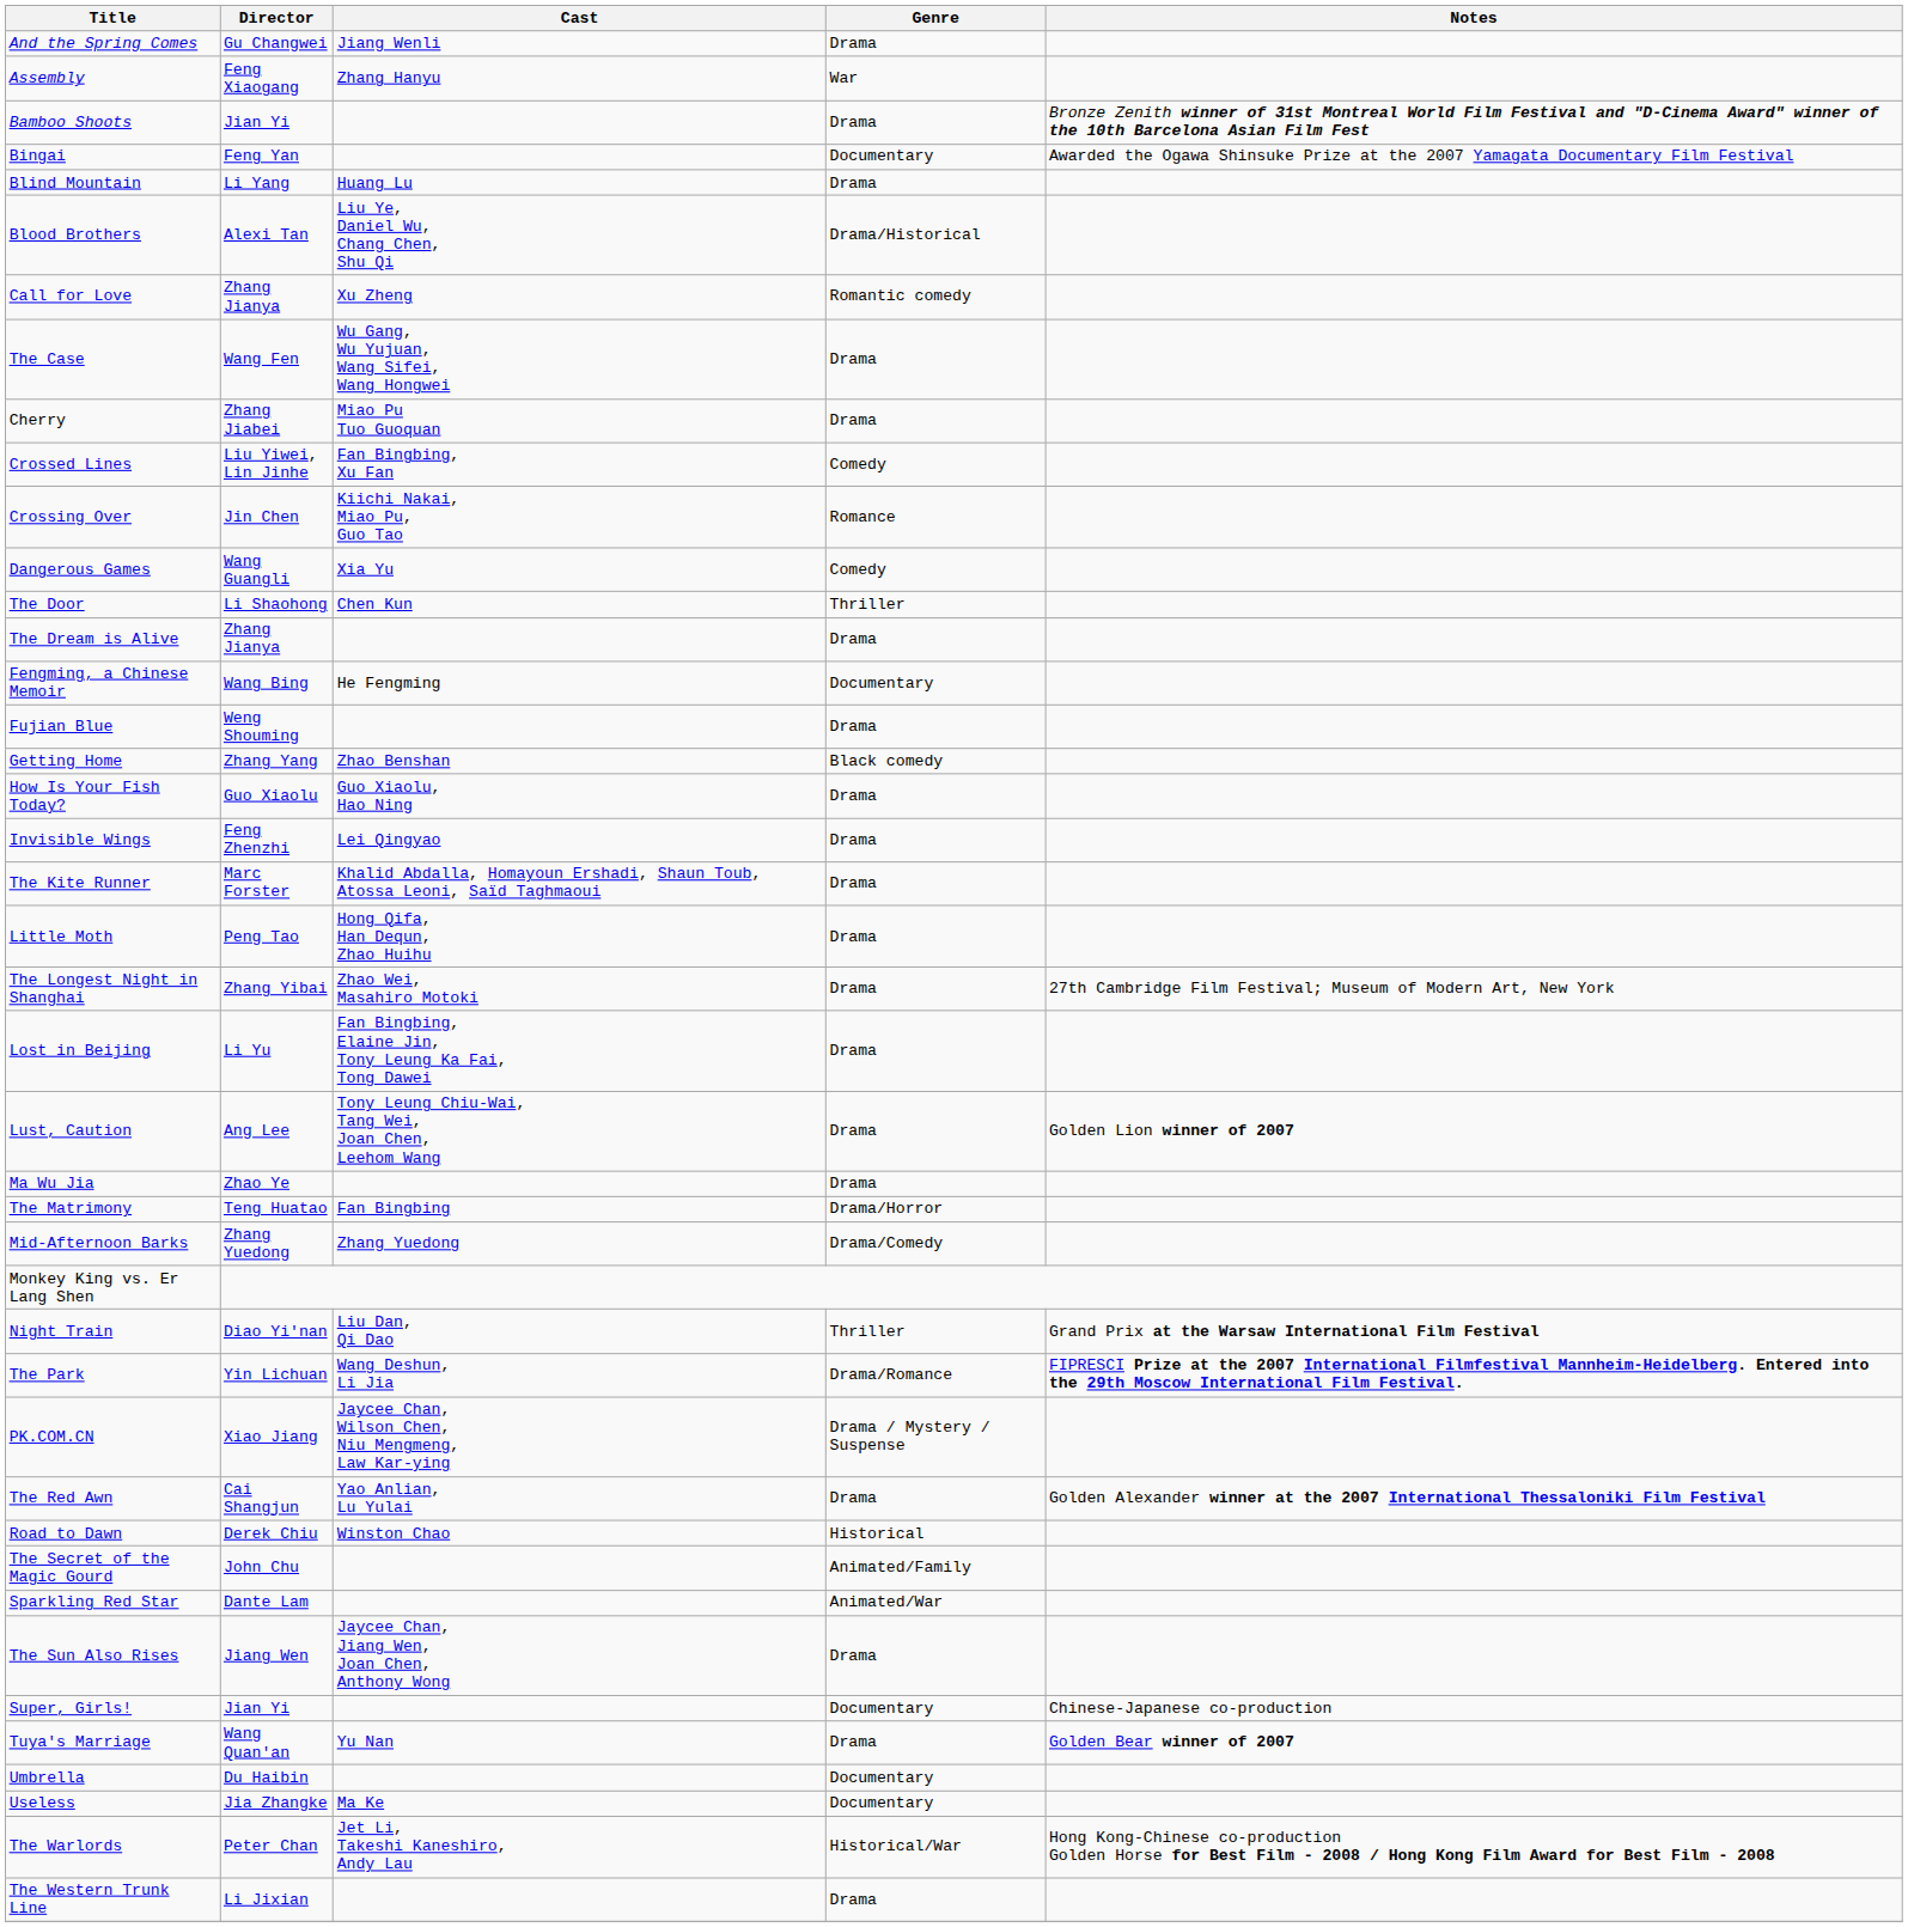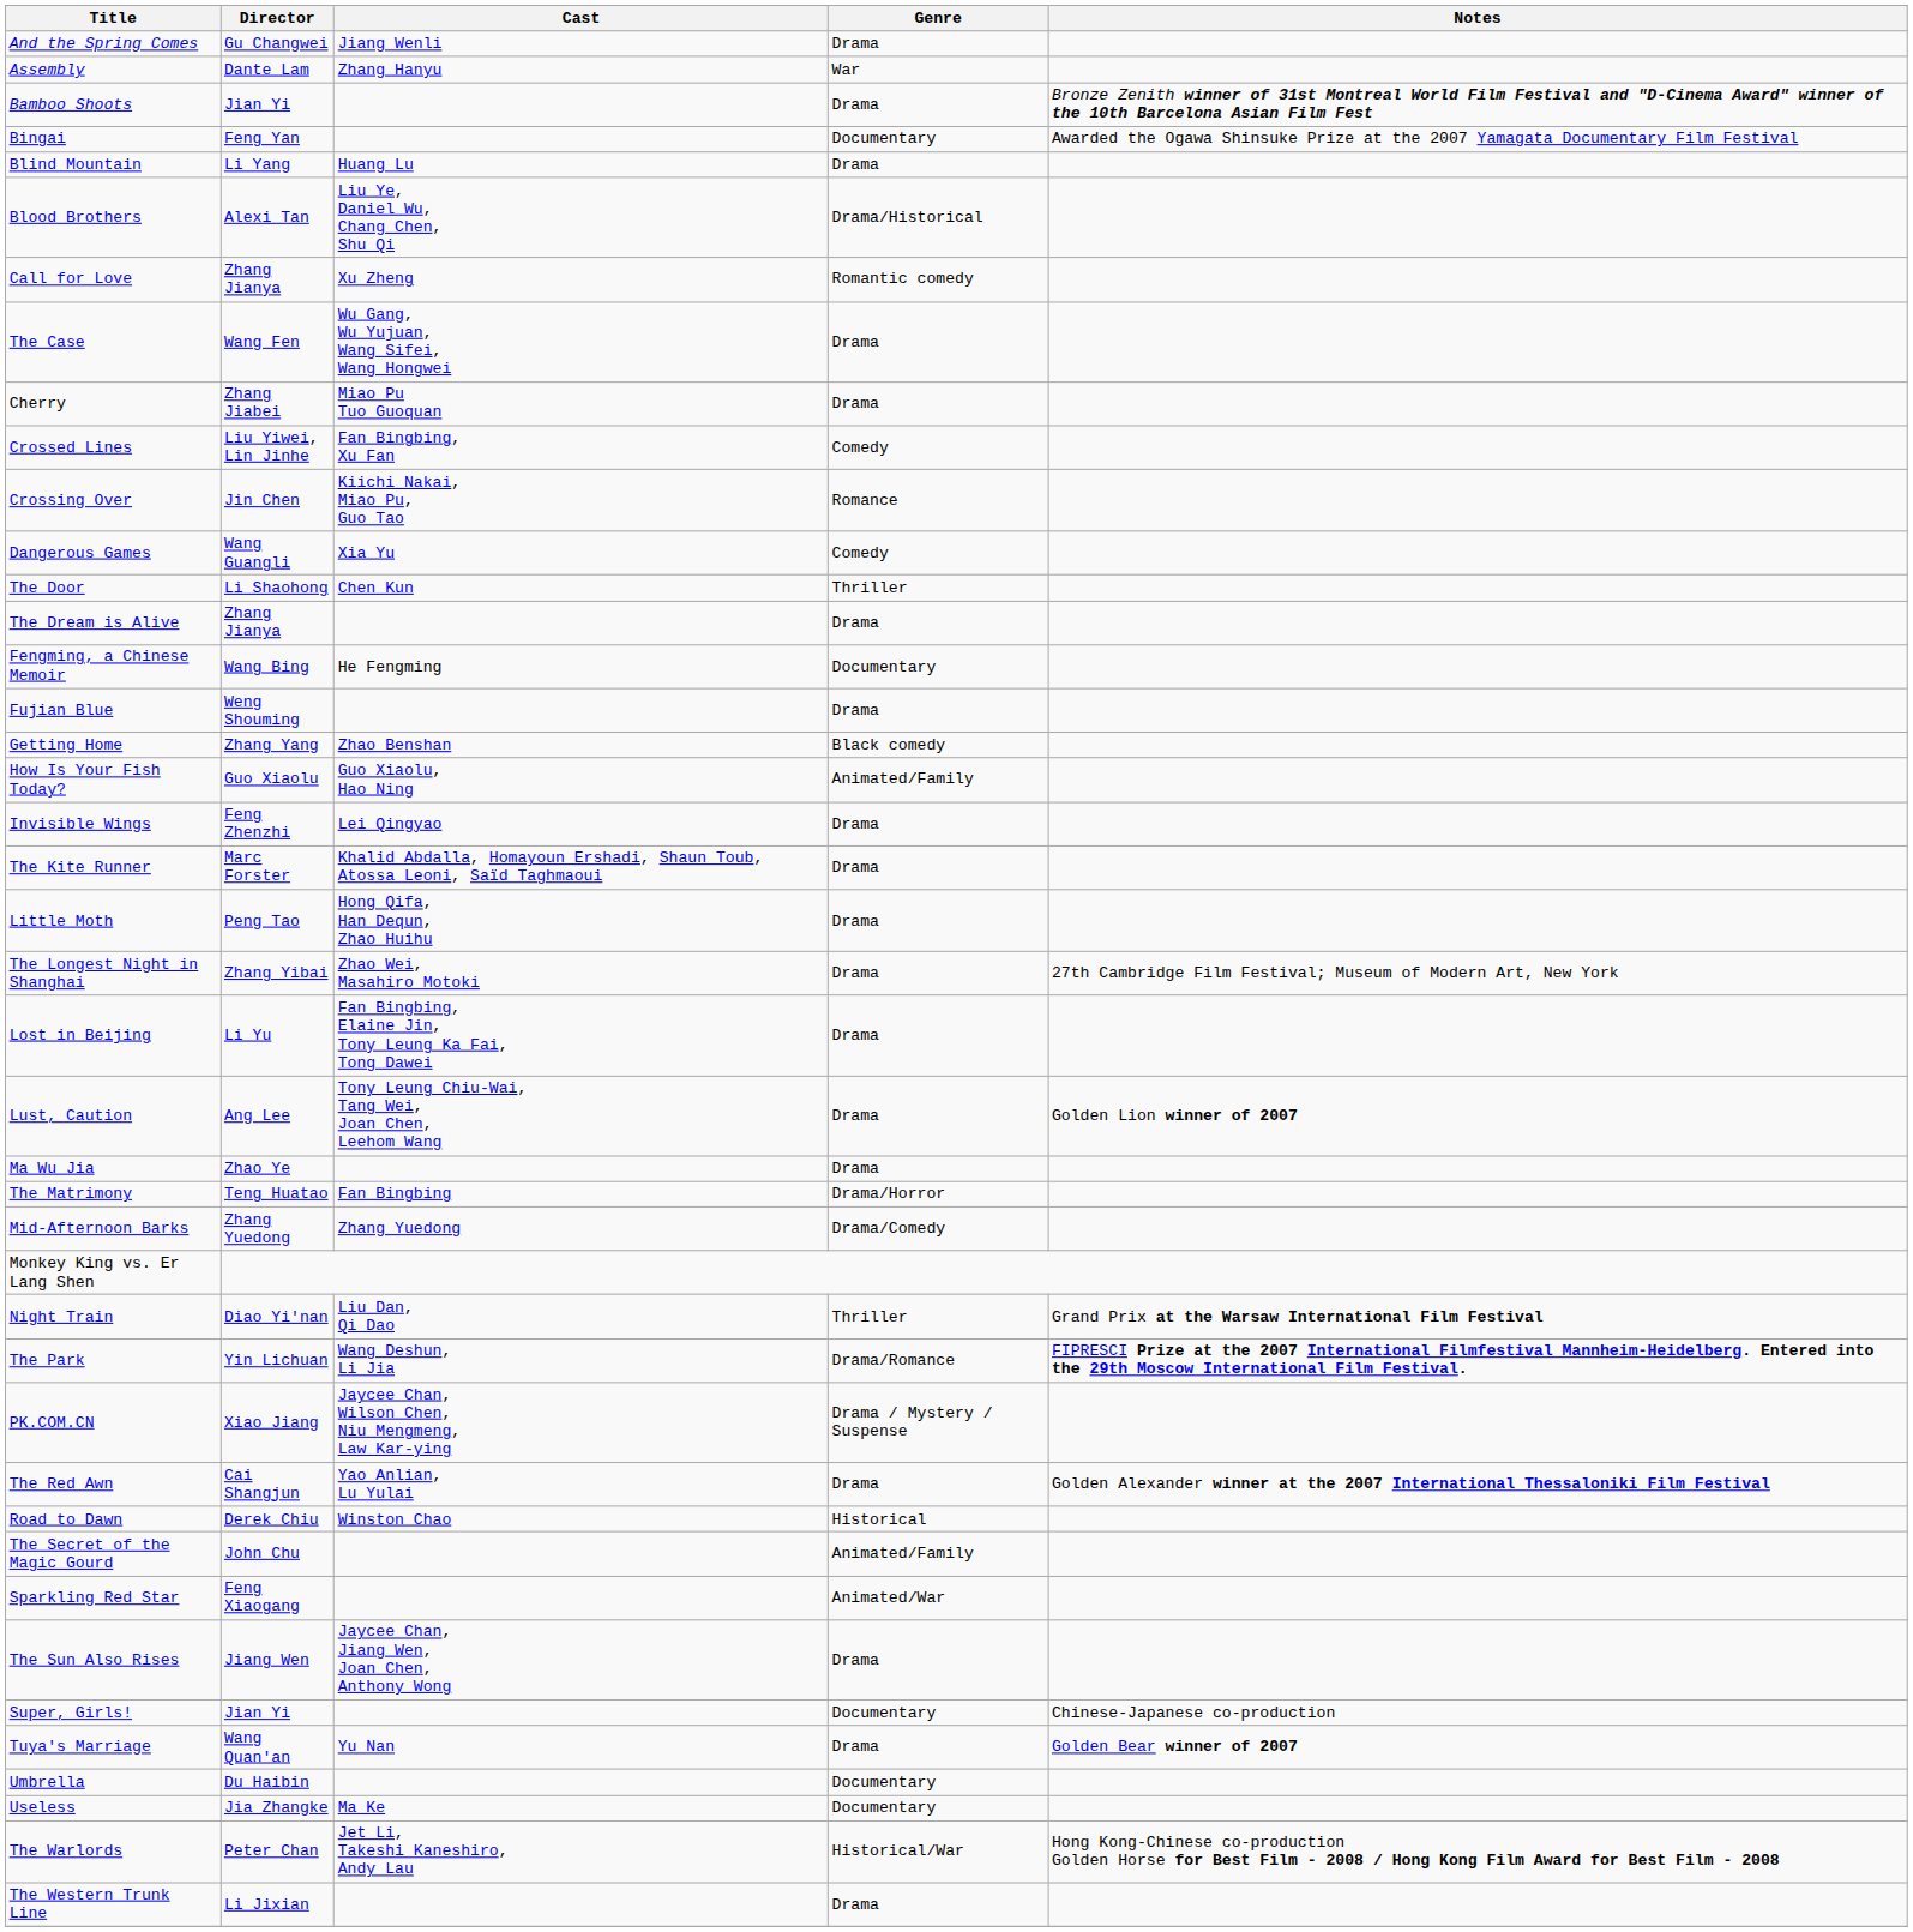Assembly | Director: Feng Xiaogang -> Dante Lam
How Is Your Fish Today? | Genre: Drama -> Animated/Family
Sparkling Red Star | Director: Dante Lam -> Feng Xiaogang
